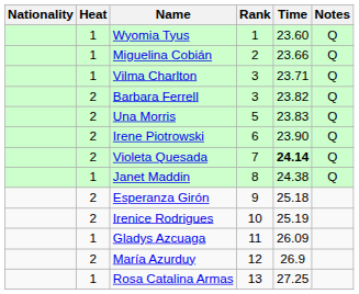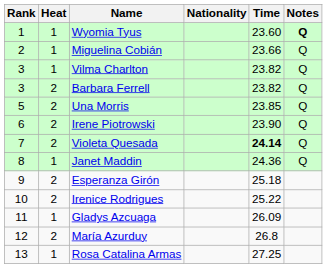columns swapped: Rank <-> Nationality
Wyomia Tyus | Notes: normal -> bold
Vilma Charlton | Time: 23.71 -> 23.82
Una Morris | Time: 23.83 -> 23.85
Janet Maddin | Time: 24.38 -> 24.36
Irenice Rodrigues | Time: 25.19 -> 25.22
María Azurduy | Time: 26.9 -> 26.8
